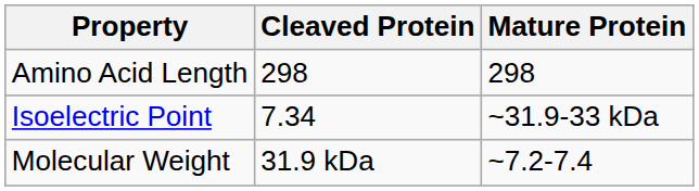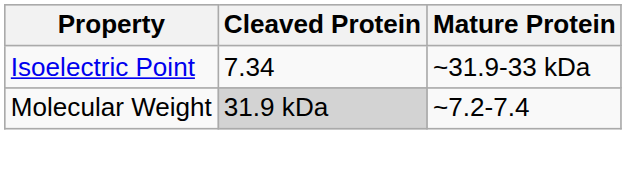- row: Amino Acid Length | 298 | 298
Molecular Weight | Cleaved Protein: no background -> lightgrey background
